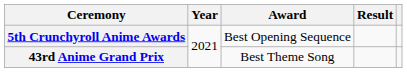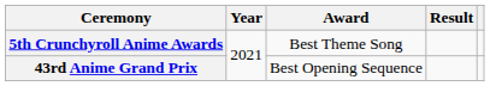5th Crunchyroll Anime Awards | Award: Best Opening Sequence -> Best Theme Song
43rd Anime Grand Prix | Award: Best Theme Song -> Best Opening Sequence
